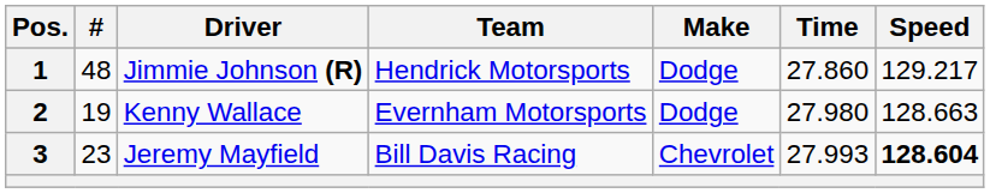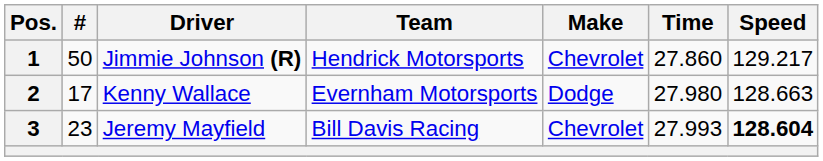1 | #: 48 -> 50
1 | Make: Dodge -> Chevrolet
2 | #: 19 -> 17
